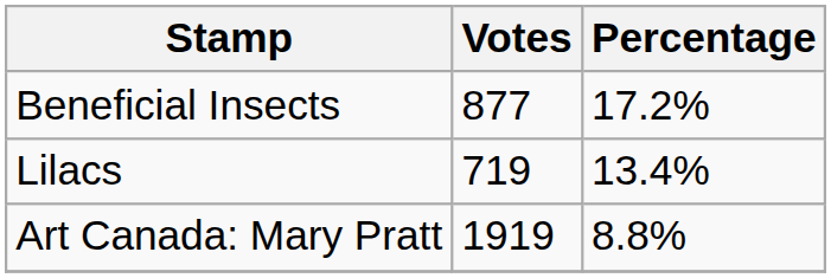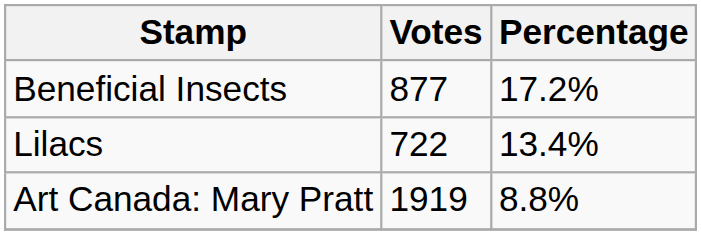Lilacs | Votes: 719 -> 722
